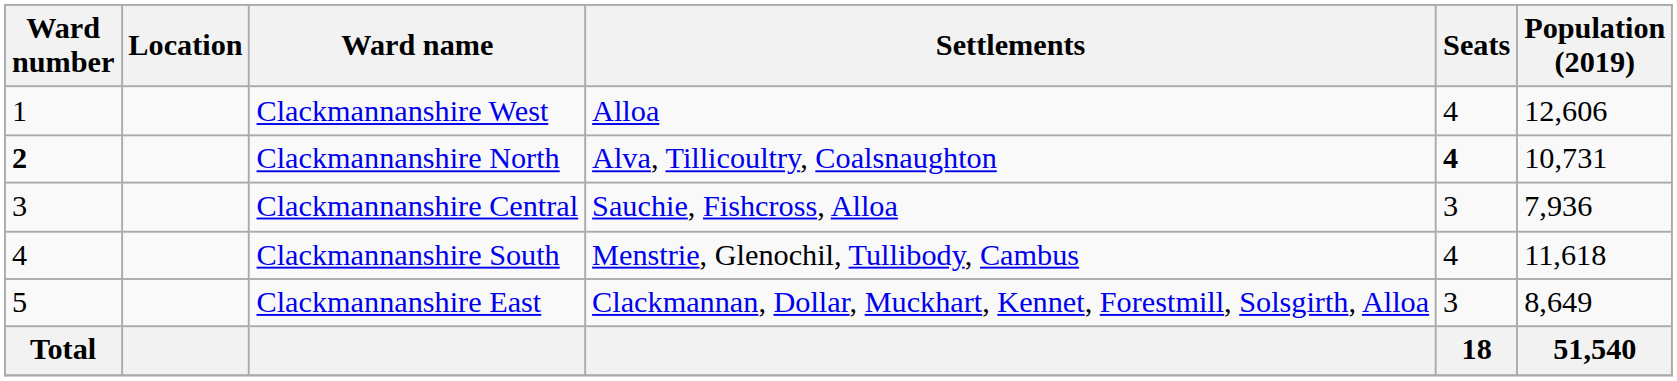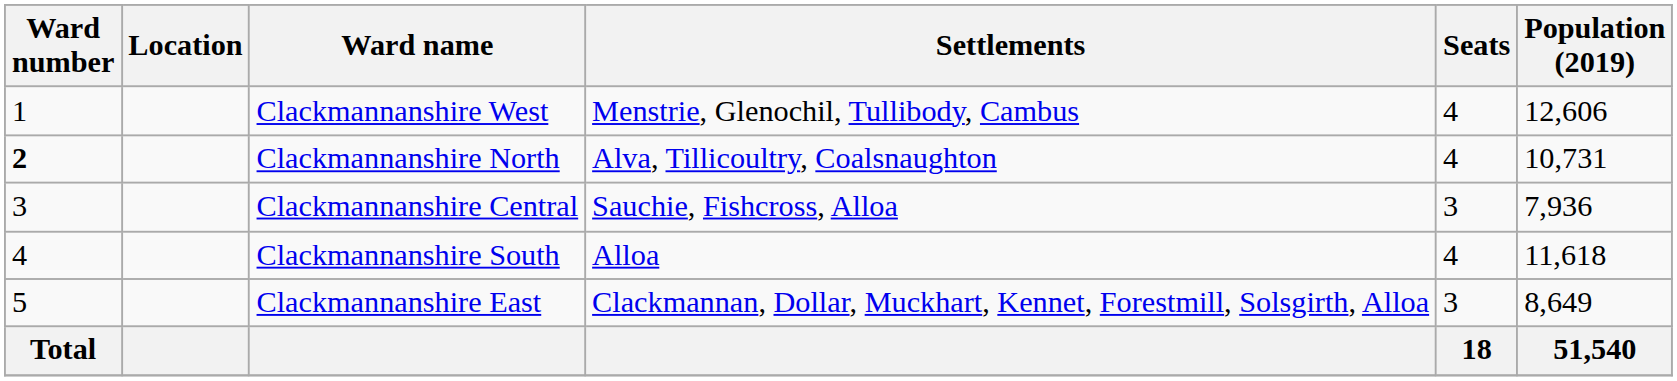Clackmannanshire West | Settlements: Alloa -> Menstrie, Glenochil, Tullibody, Cambus
Clackmannanshire North | Seats: bold -> normal
Clackmannanshire South | Settlements: Menstrie, Glenochil, Tullibody, Cambus -> Alloa
